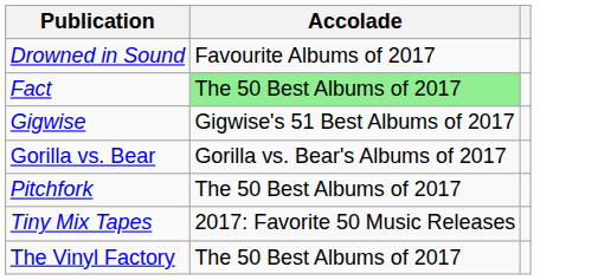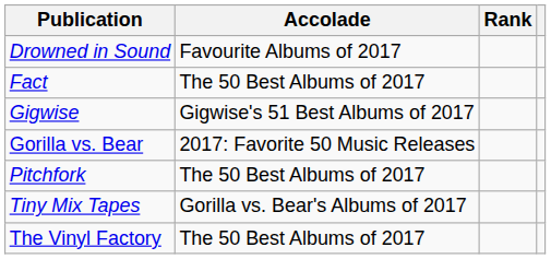+ column: Rank
Fact | Accolade: lightgreen background -> no background
Gorilla vs. Bear | Accolade: Gorilla vs. Bear's Albums of 2017 -> 2017: Favorite 50 Music Releases
Tiny Mix Tapes | Accolade: 2017: Favorite 50 Music Releases -> Gorilla vs. Bear's Albums of 2017
